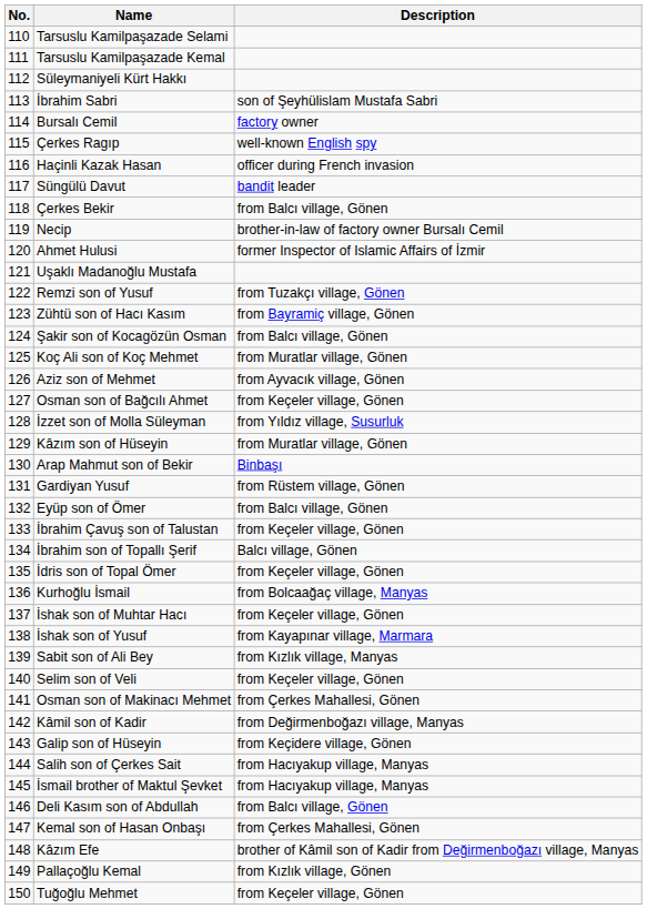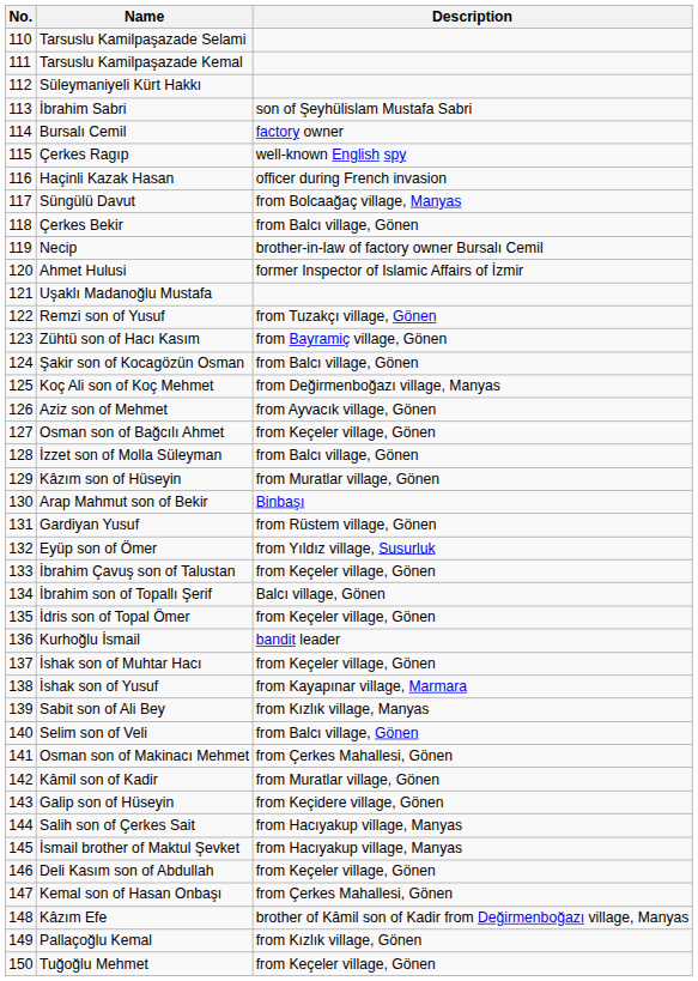Süngülü Davut | Description: bandit leader -> from Bolcaağaç village, Manyas
Koç Ali son of Koç Mehmet | Description: from Muratlar village, Gönen -> from Değirmenboğazı village, Manyas
İzzet son of Molla Süleyman | Description: from Yıldız village, Susurluk -> from Balcı village, Gönen
Eyüp son of Ömer | Description: from Balcı village, Gönen -> from Yıldız village, Susurluk
Kurhoğlu İsmail | Description: from Bolcaağaç village, Manyas -> bandit leader
Selim son of Veli | Description: from Keçeler village, Gönen -> from Balcı village, Gönen
Kâmil son of Kadir | Description: from Değirmenboğazı village, Manyas -> from Muratlar village, Gönen
Deli Kasım son of Abdullah | Description: from Balcı village, Gönen -> from Keçeler village, Gönen
